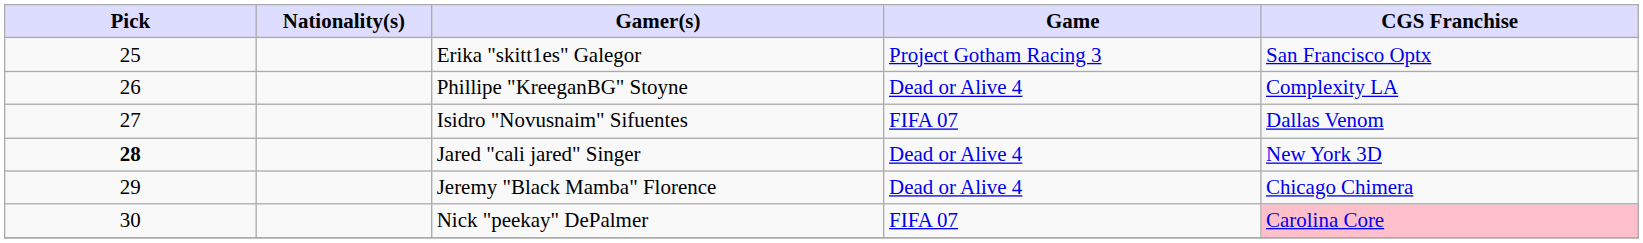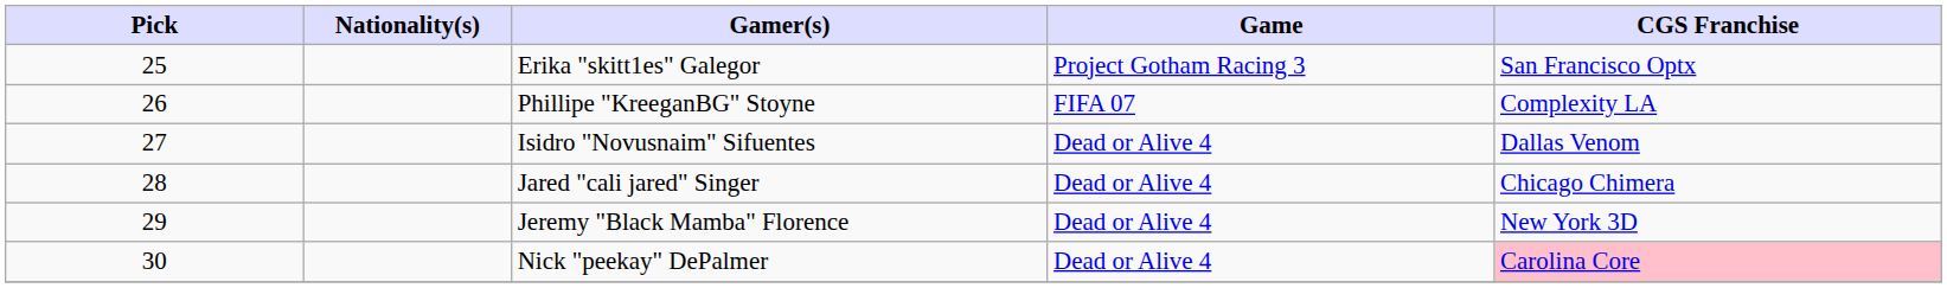Phillipe "KreeganBG" Stoyne | Game: Dead or Alive 4 -> FIFA 07
Isidro "Novusnaim" Sifuentes | Game: FIFA 07 -> Dead or Alive 4
Jared "cali jared" Singer | Pick: bold -> normal
Jared "cali jared" Singer | CGS Franchise: New York 3D -> Chicago Chimera
Jeremy "Black Mamba" Florence | CGS Franchise: Chicago Chimera -> New York 3D
Nick "peekay" DePalmer | Game: FIFA 07 -> Dead or Alive 4
